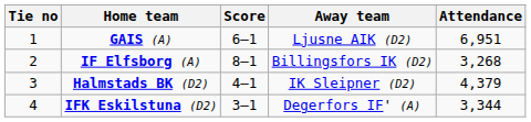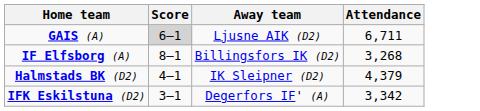- column: Tie no | 1 | 2 | 3 | 4
GAIS (A) | Score: no background -> lightgrey background
GAIS (A) | Attendance: 6,951 -> 6,711
IFK Eskilstuna (D2) | Attendance: 3,344 -> 3,342
